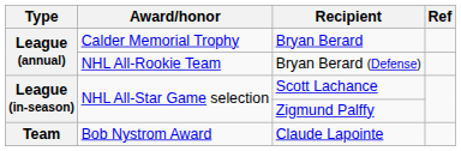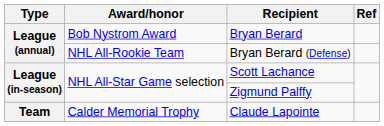Bryan Berard | Award/honor: Calder Memorial Trophy -> Bob Nystrom Award
Claude Lapointe | Award/honor: Bob Nystrom Award -> Calder Memorial Trophy
